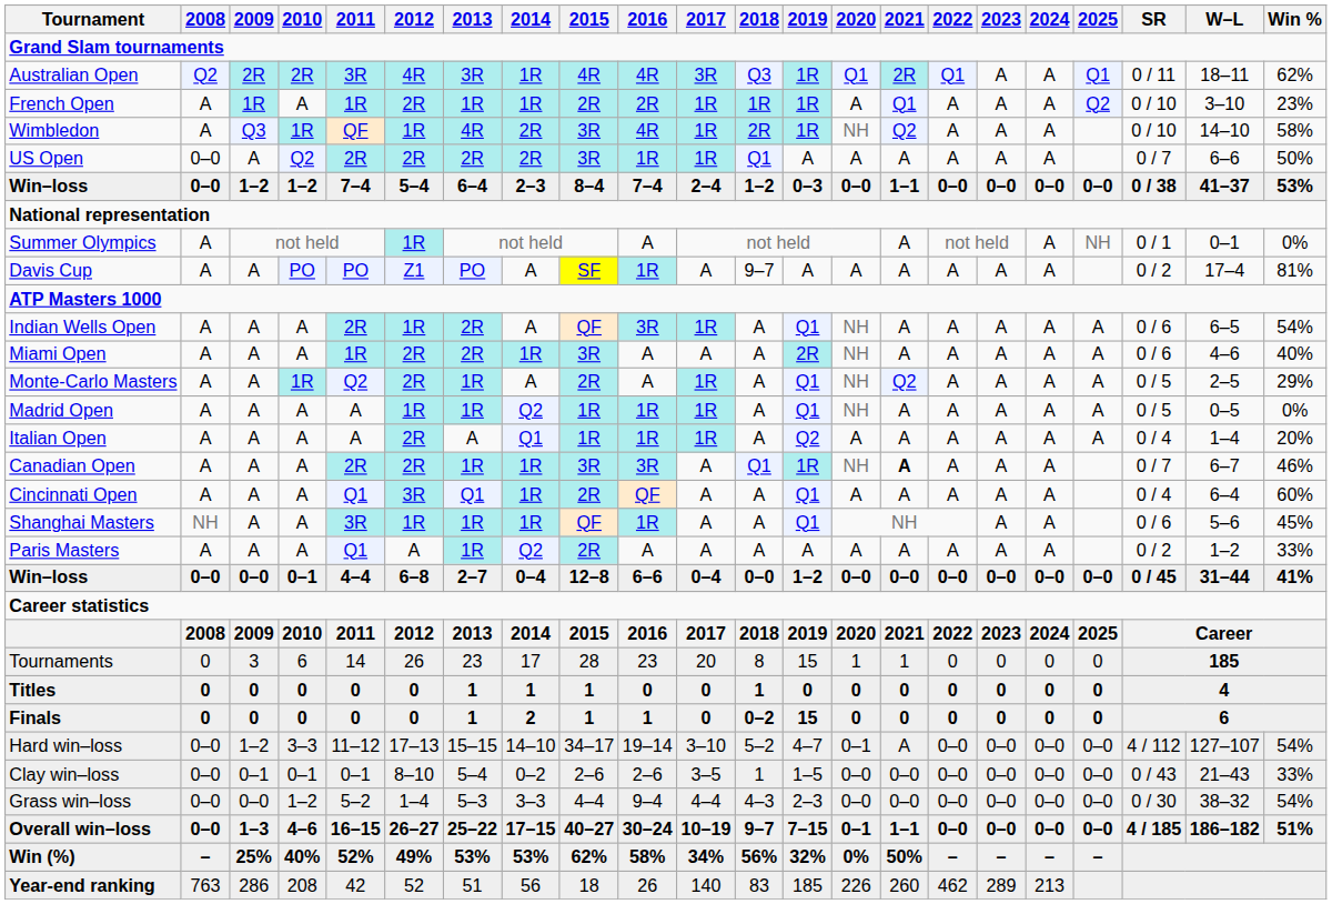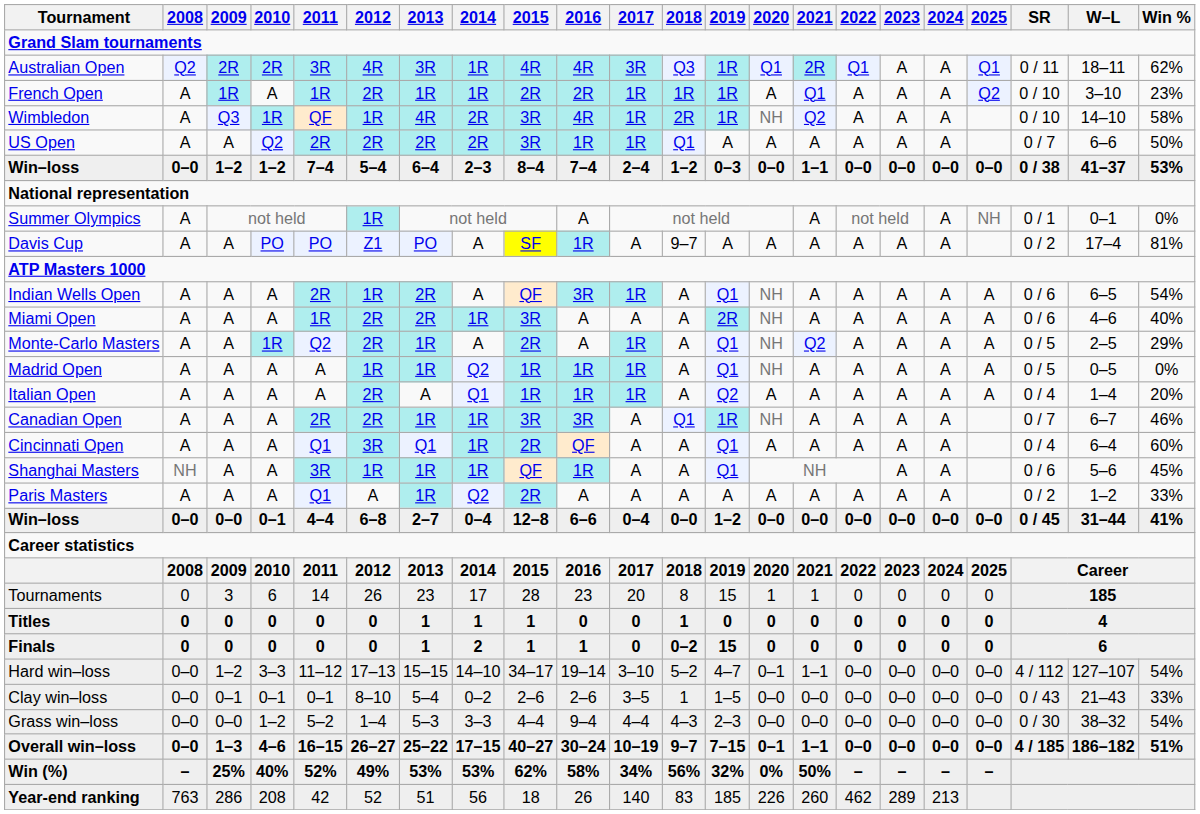US Open | 2008: 0–0 -> A
Canadian Open | 2021: bold -> normal
Hard win–loss | 2021: A -> 1–1
